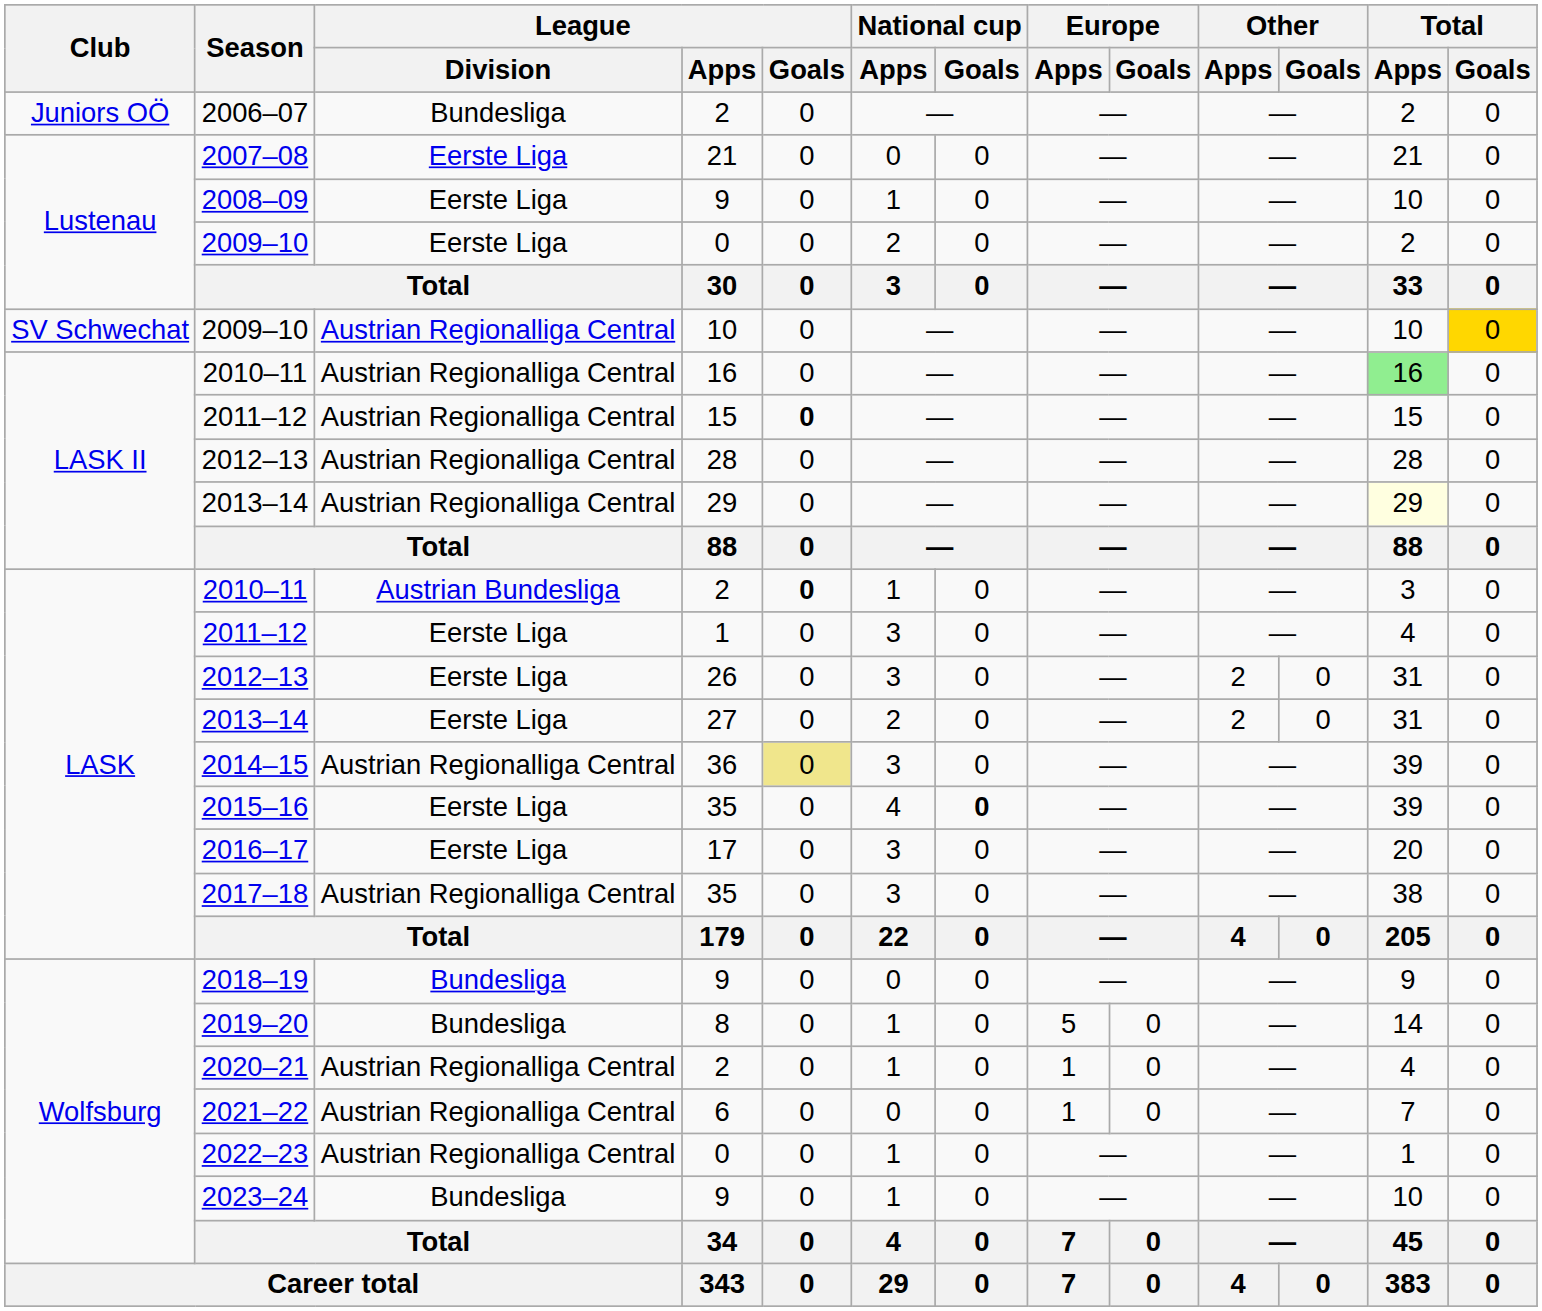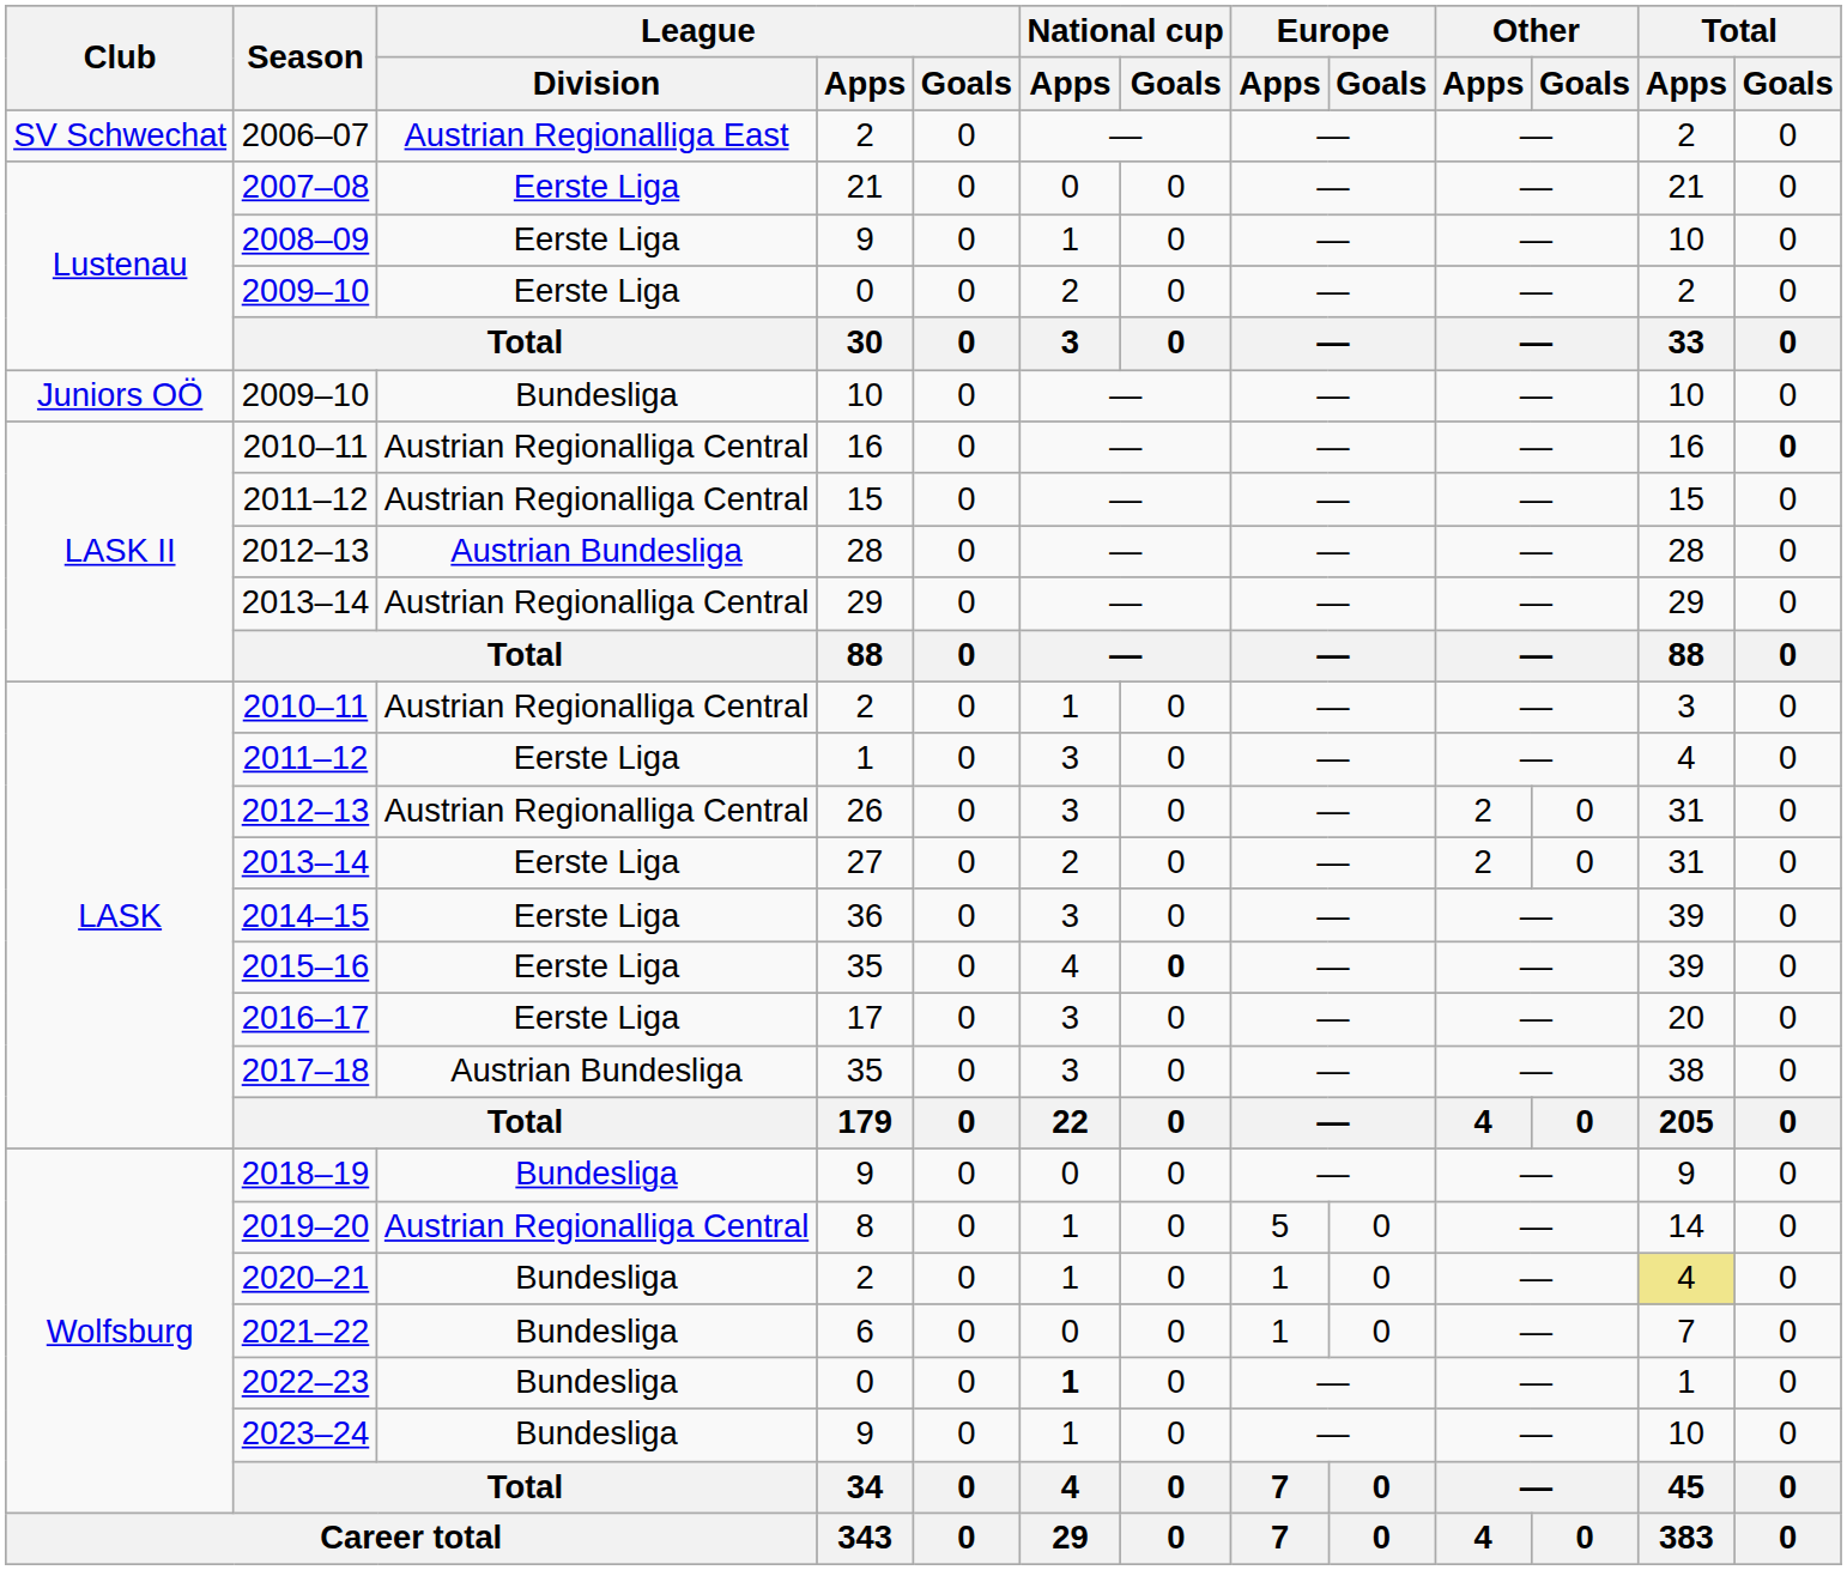2006–07 | Club: Juniors OÖ -> SV Schwechat
2006–07 | League / Division: Bundesliga -> Austrian Regionalliga East
2009–10 / 10 | Club: SV Schwechat -> Juniors OÖ
2009–10 / 10 | League / Division: Austrian Regionalliga Central -> Bundesliga
2009–10 / 10 | Total / Goals: gold background -> no background
2010–11 / 16 | Total / Apps: lightgreen background -> no background
2010–11 / 16 | Total / Goals: normal -> bold
2011–12 / 15 | League / Goals: bold -> normal
2012–13 / 28 | League / Division: Austrian Regionalliga Central -> Austrian Bundesliga
2013–14 / 29 | Total / Apps: lightyellow background -> no background
2010–11 / 2 | League / Division: Austrian Bundesliga -> Austrian Regionalliga Central
2010–11 / 2 | League / Goals: bold -> normal
2012–13 / 26 | League / Division: Eerste Liga -> Austrian Regionalliga Central
2014–15 | League / Division: Austrian Regionalliga Central -> Eerste Liga
2014–15 | League / Goals: khaki background -> no background
2017–18 | League / Division: Austrian Regionalliga Central -> Austrian Bundesliga
2019–20 | League / Division: Bundesliga -> Austrian Regionalliga Central
2020–21 | League / Division: Austrian Regionalliga Central -> Bundesliga
2020–21 | Total / Apps: no background -> khaki background
2021–22 | League / Division: Austrian Regionalliga Central -> Bundesliga
2022–23 | League / Division: Austrian Regionalliga Central -> Bundesliga
2022–23 | National cup / Apps: normal -> bold
